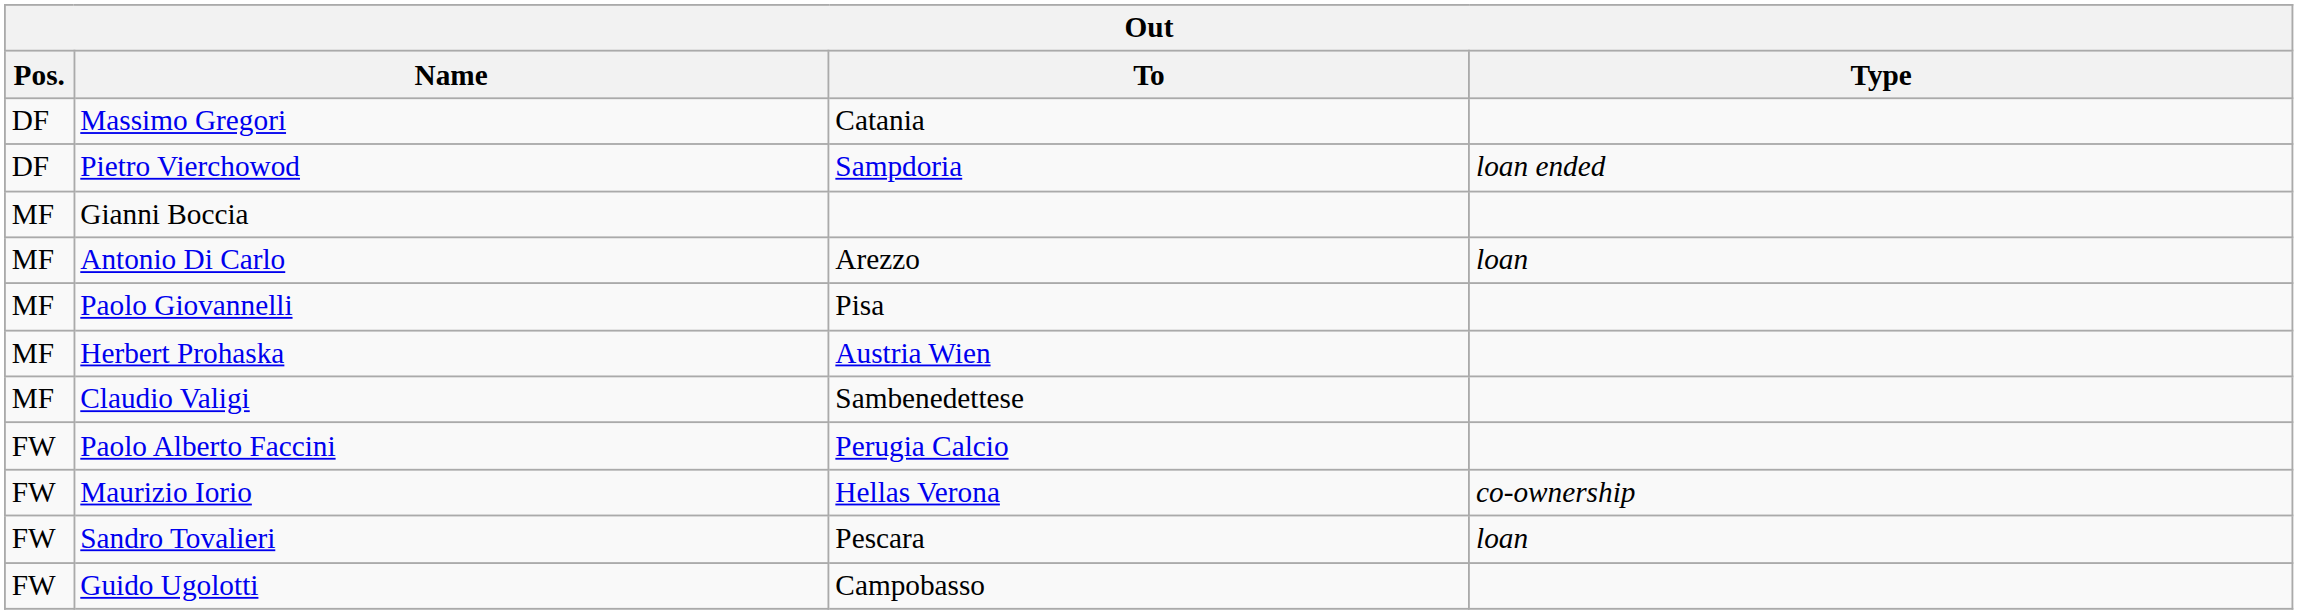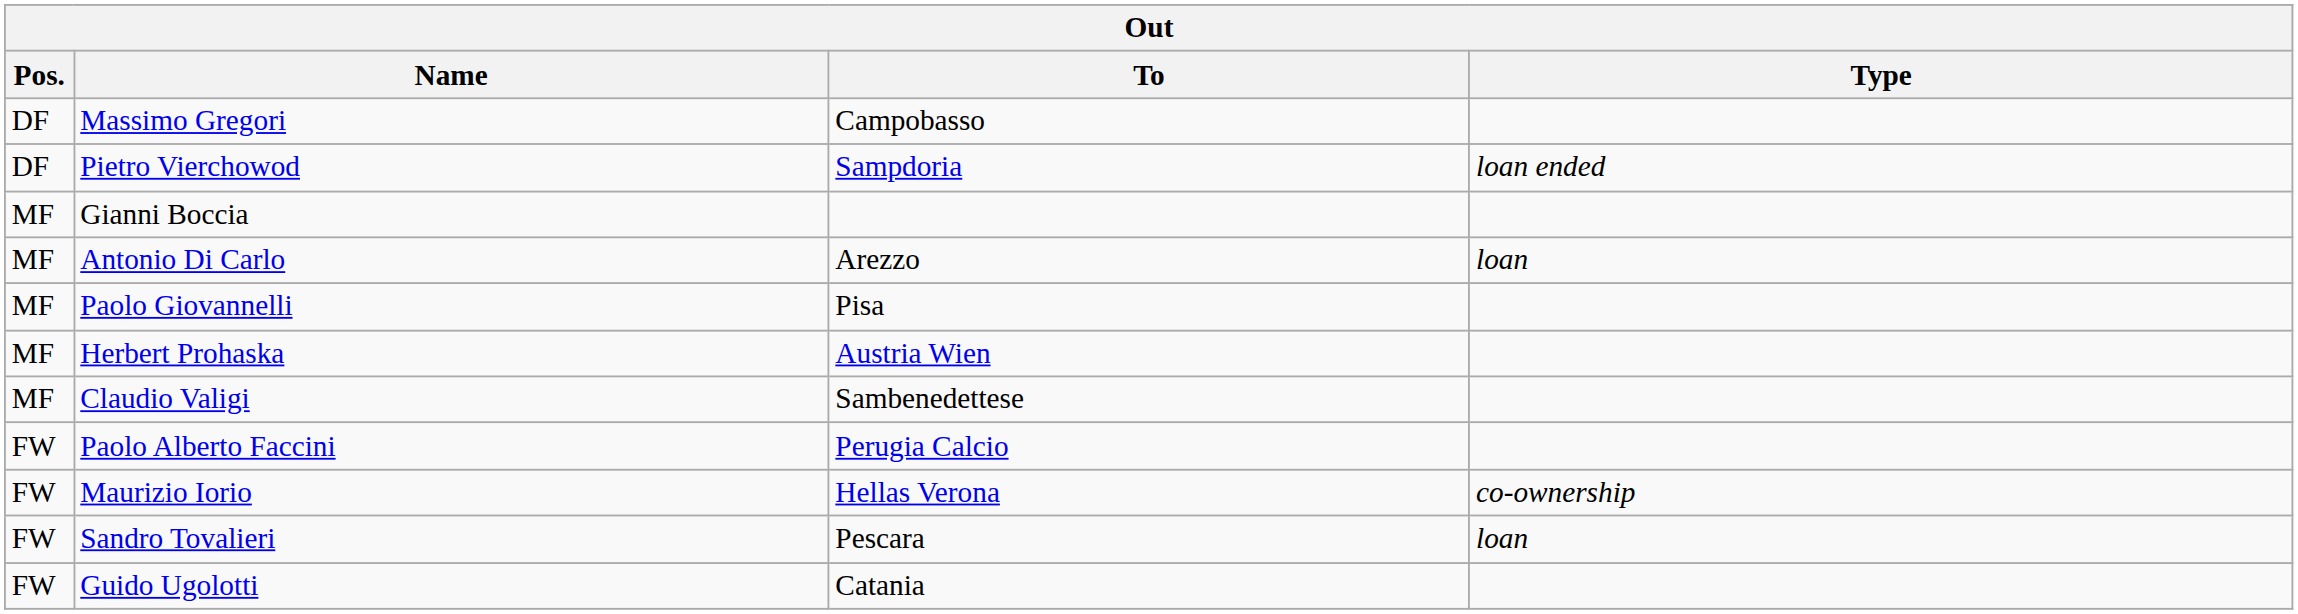Massimo Gregori | To: Catania -> Campobasso
Guido Ugolotti | To: Campobasso -> Catania
